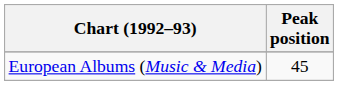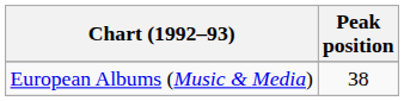European Albums (Music & Media) | Peak position: 45 -> 38
